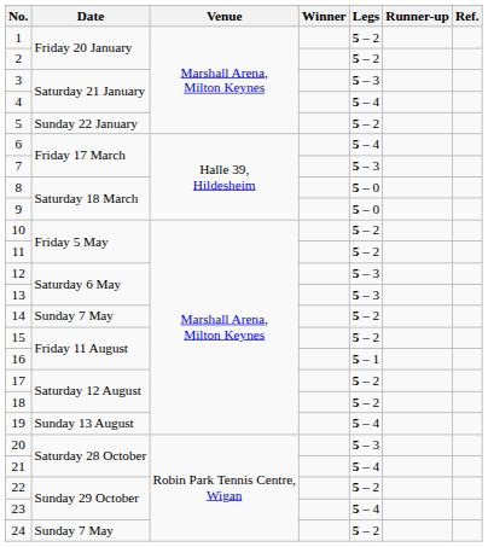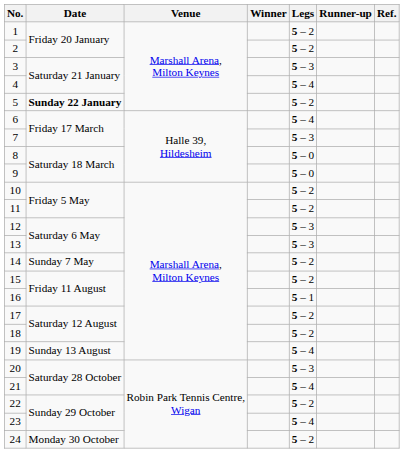5 | Date: normal -> bold
24 | Date: Sunday 7 May -> Monday 30 October
